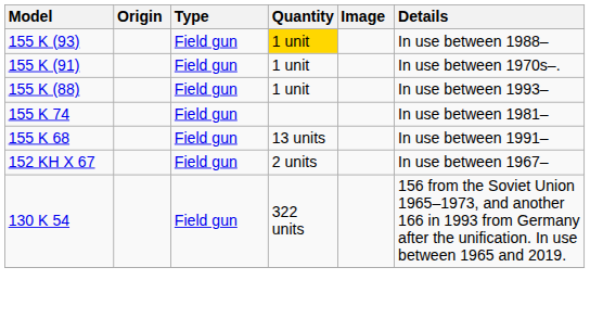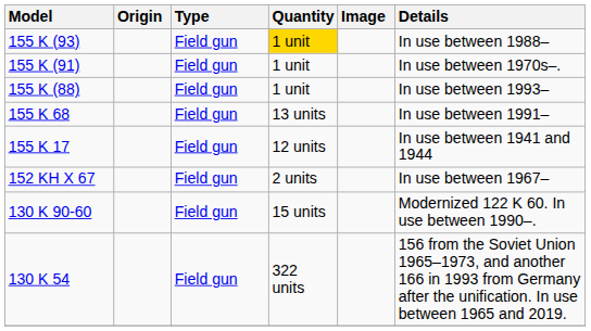- row: 155 K 74 | Field gun | In use between 1981–
+ row: 155 K 17 | Field gun | 12 units | In use between 1941 and 1944
+ row: 130 K 90-60 | Field gun | 15 units | Modernized 122 K 60. In use between 1990–.
